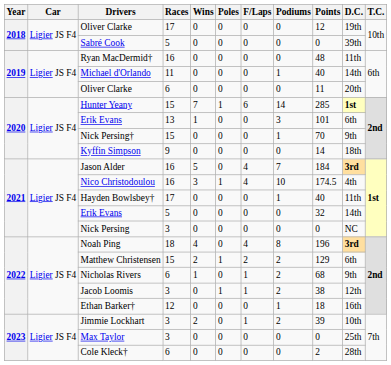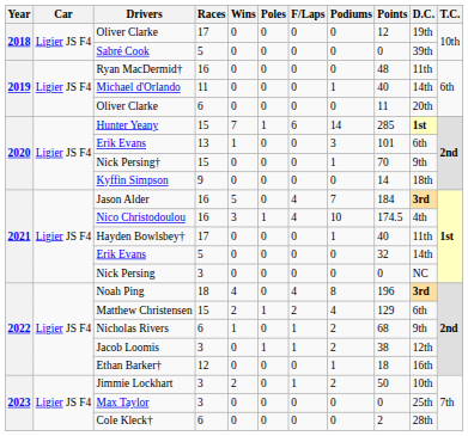Matthew Christensen | Podiums: 2 -> 4
Jimmie Lockhart | Points: 39 -> 50
